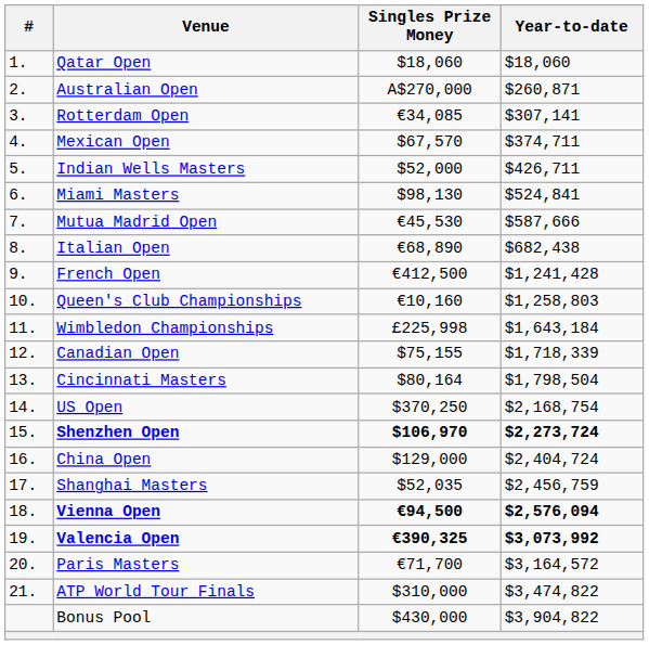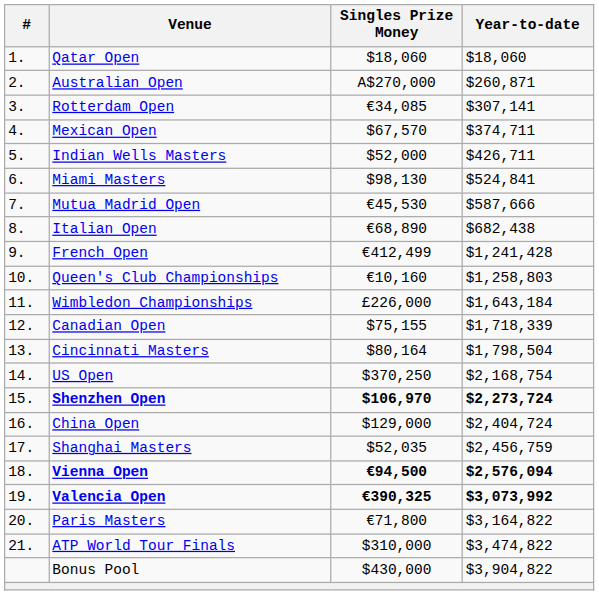French Open | Singles Prize Money: €412,500 -> €412,499
Wimbledon Championships | Singles Prize Money: £225,998 -> £226,000
Paris Masters | Singles Prize Money: €71,700 -> €71,800
Paris Masters | Year-to-date: $3,164,572 -> $3,164,822
